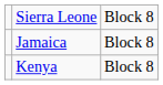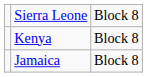rows swapped: Jamaica <-> Kenya
